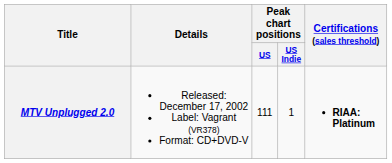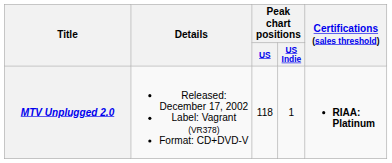MTV Unplugged 2.0 | Peak chart positions / US: 111 -> 118
